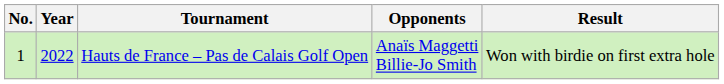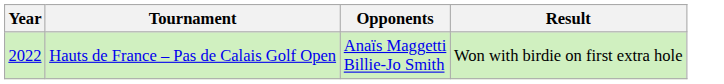- column: No. | 1
